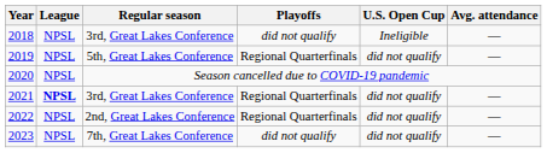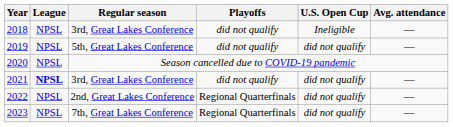2019 | Playoffs: Regional Quarterfinals -> did not qualify
2021 | Playoffs: Regional Quarterfinals -> did not qualify
2023 | Playoffs: did not qualify -> Regional Quarterfinals
